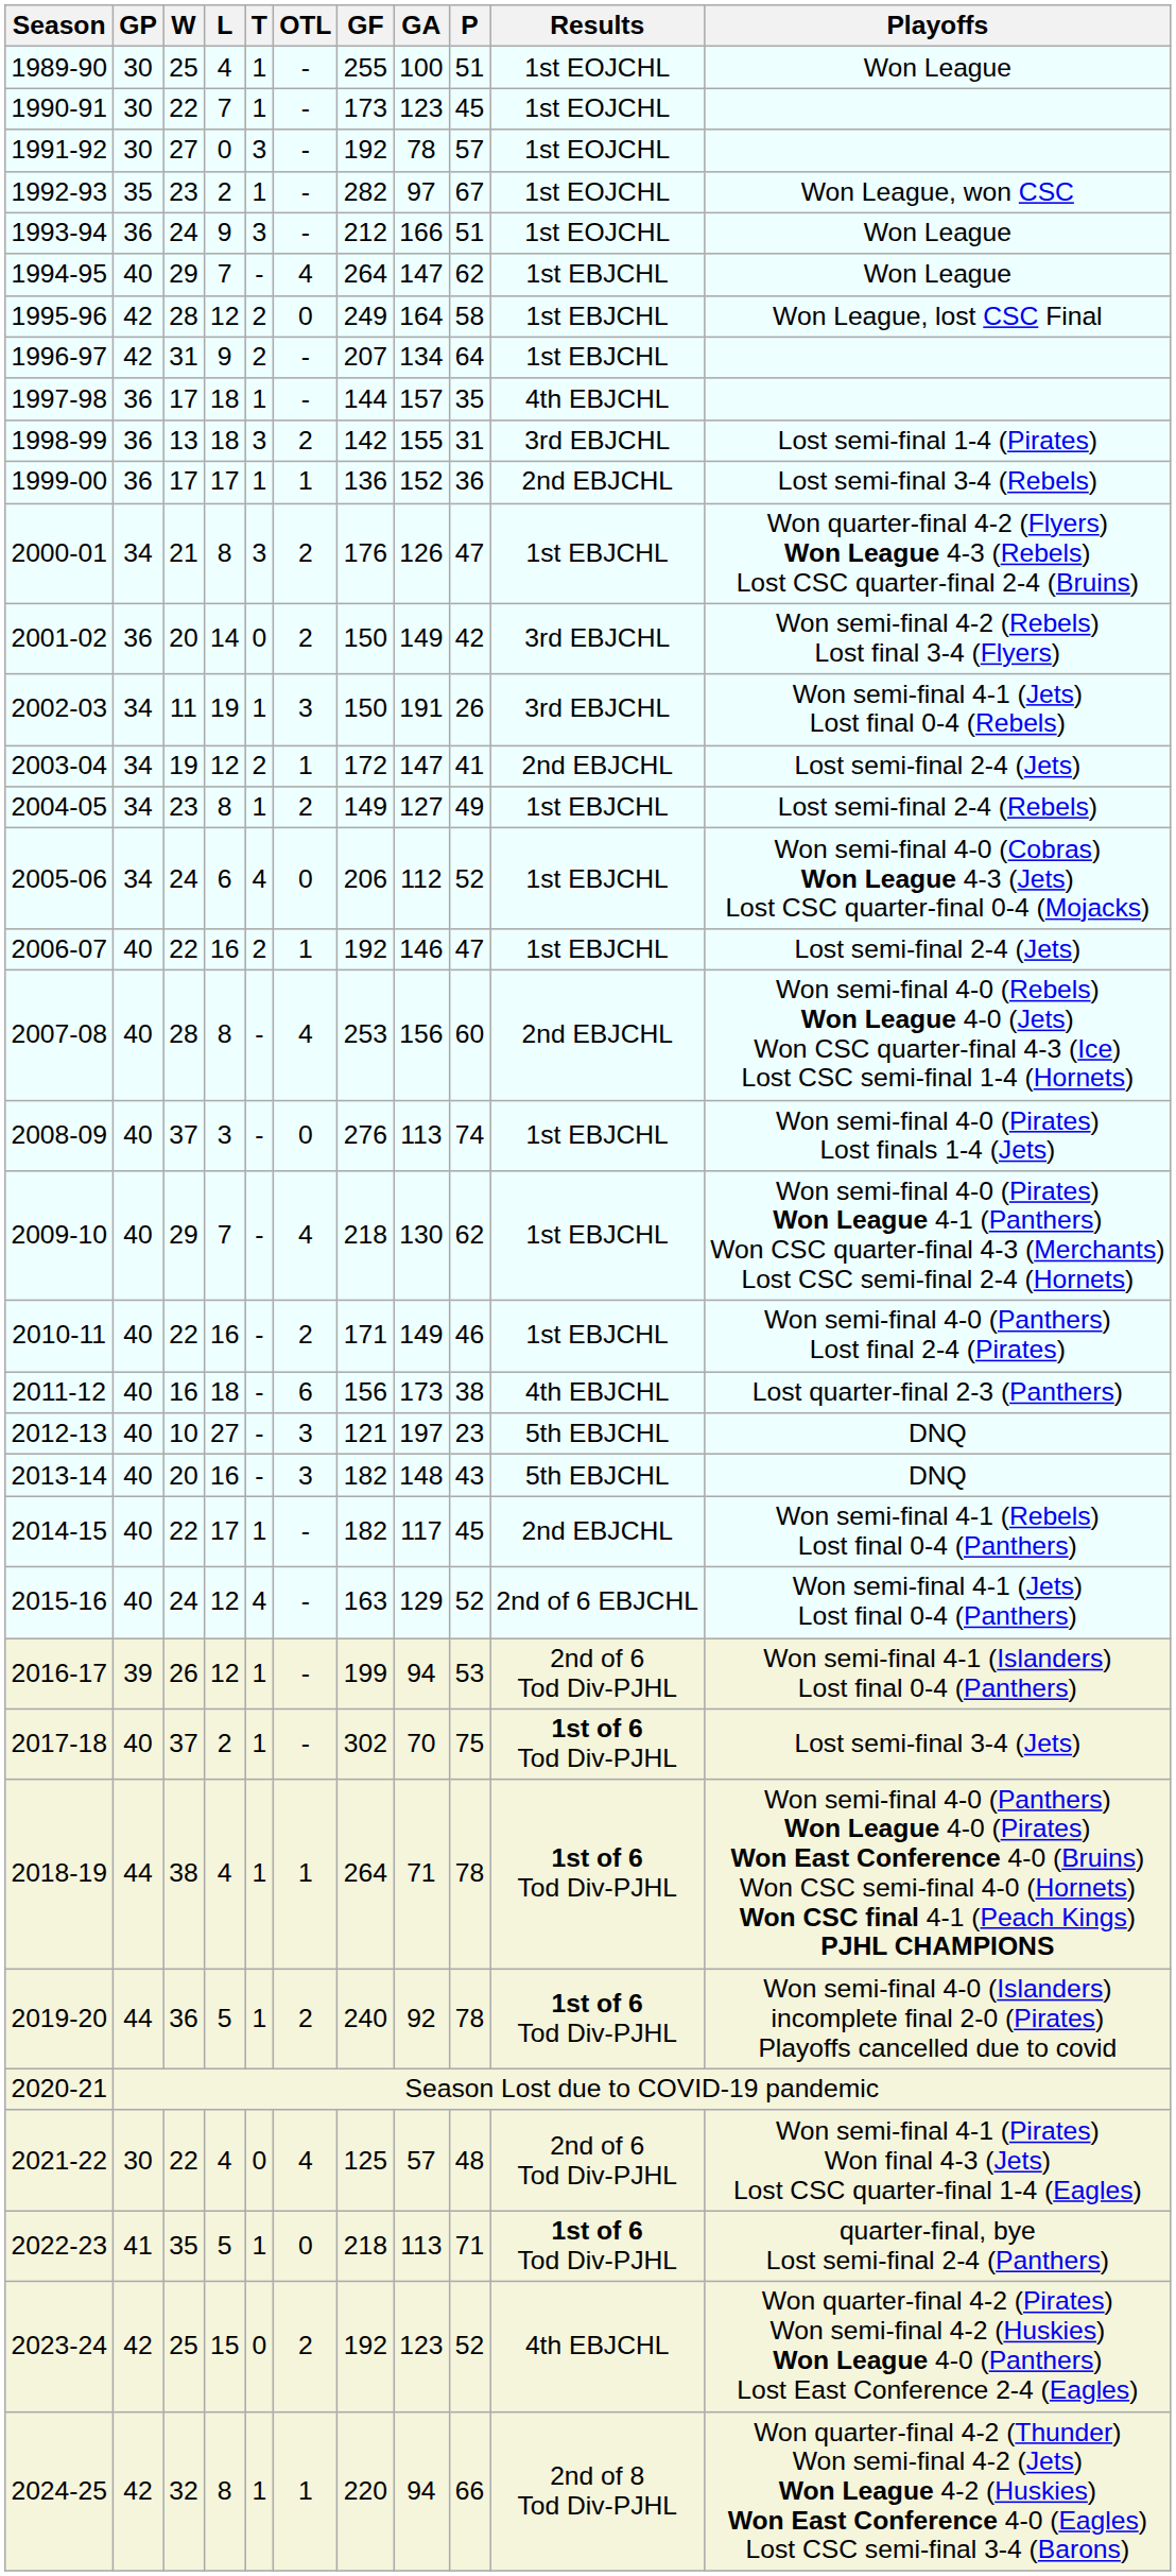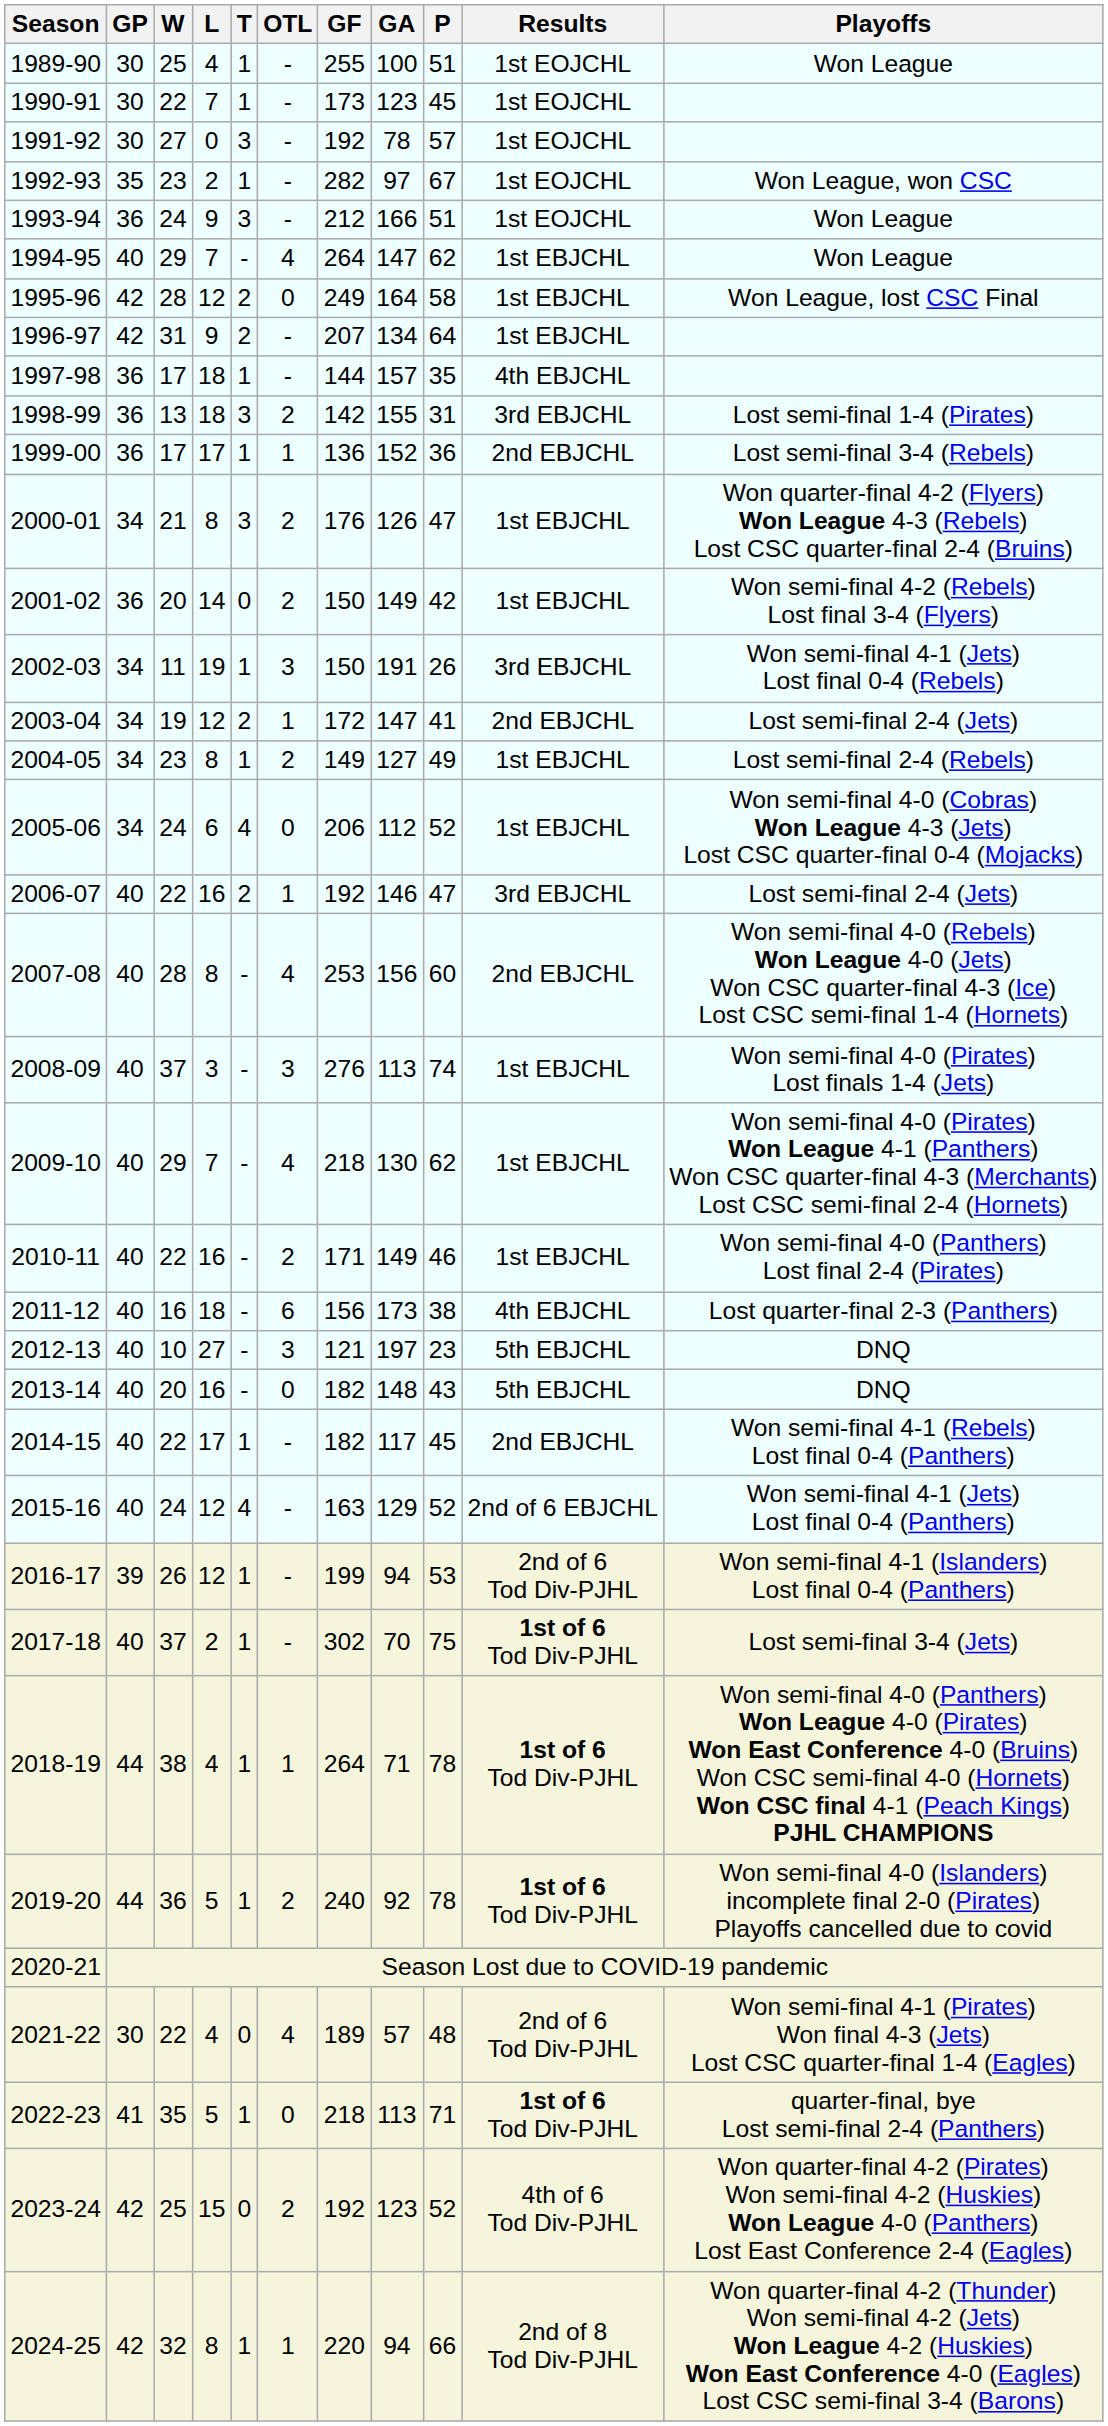2001-02 | Results: 3rd EBJCHL -> 1st EBJCHL
2006-07 | Results: 1st EBJCHL -> 3rd EBJCHL
2008-09 | OTL: 0 -> 3
2013-14 | OTL: 3 -> 0
2021-22 | GF: 125 -> 189
2023-24 | Results: 4th EBJCHL -> 4th of 6 Tod Div-PJHL
